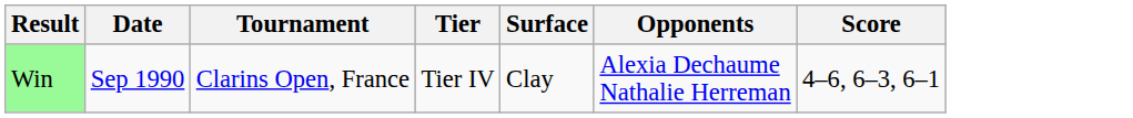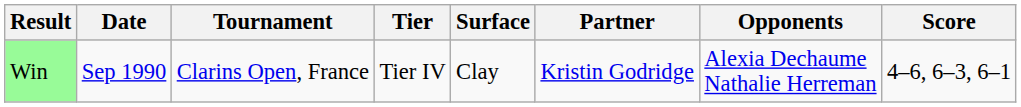+ column: Partner | Kristin Godridge
